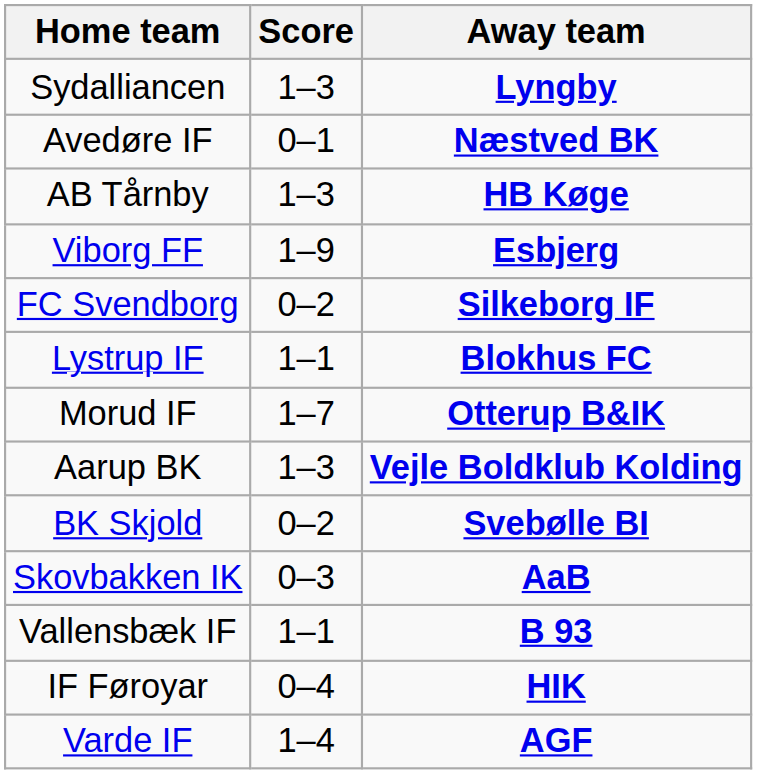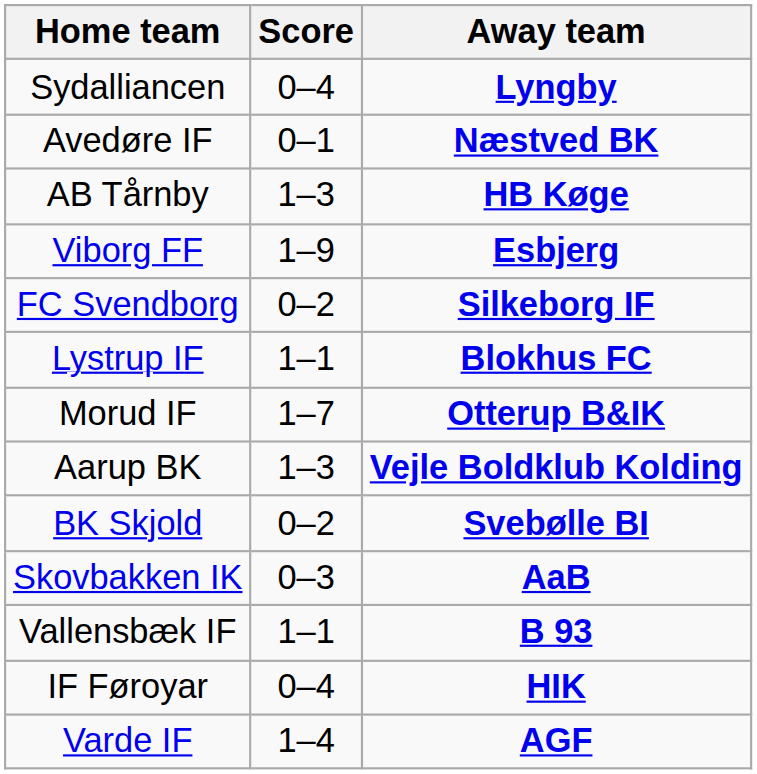Sydalliancen | Score: 1–3 -> 0–4
